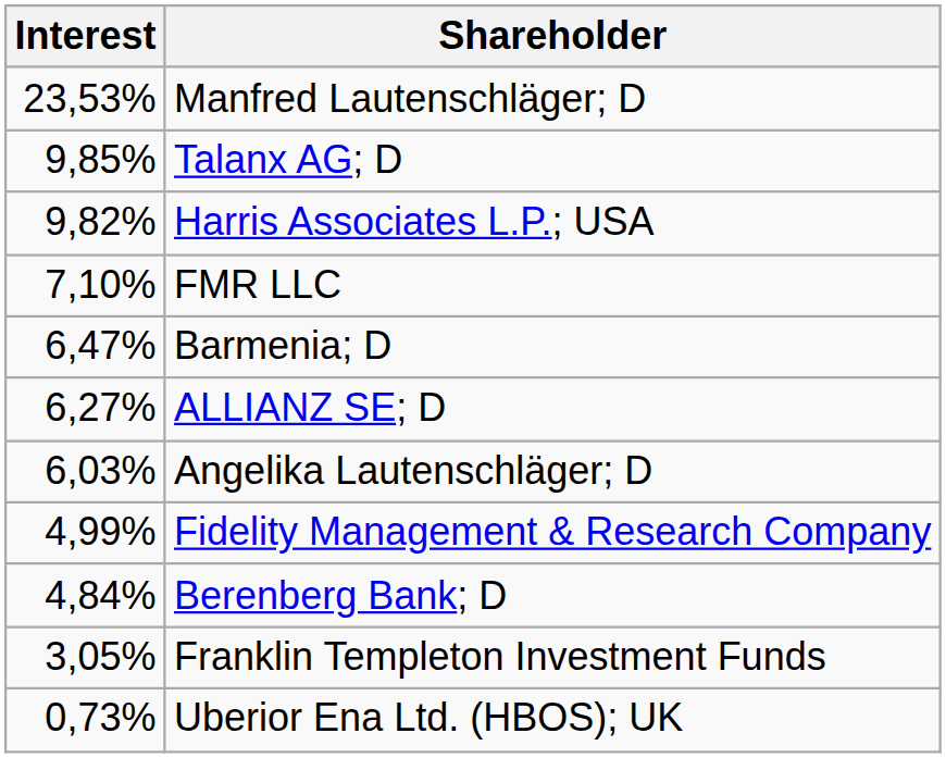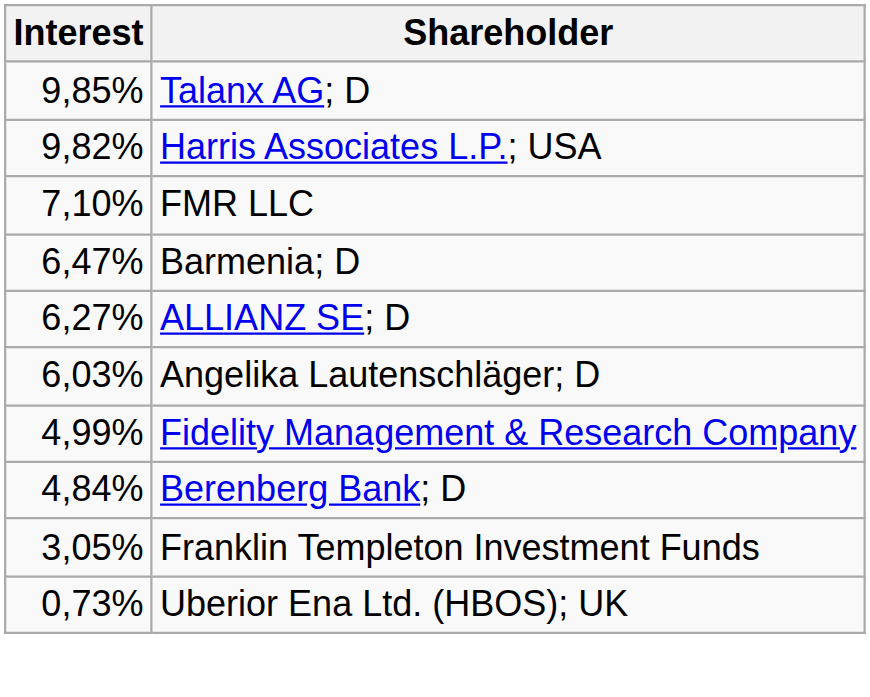- row: 23,53% | Manfred Lautenschläger; D
